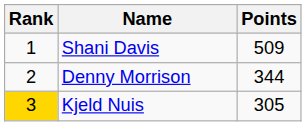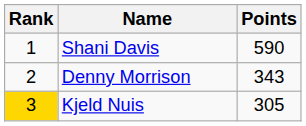Shani Davis | Points: 509 -> 590
Denny Morrison | Points: 344 -> 343
